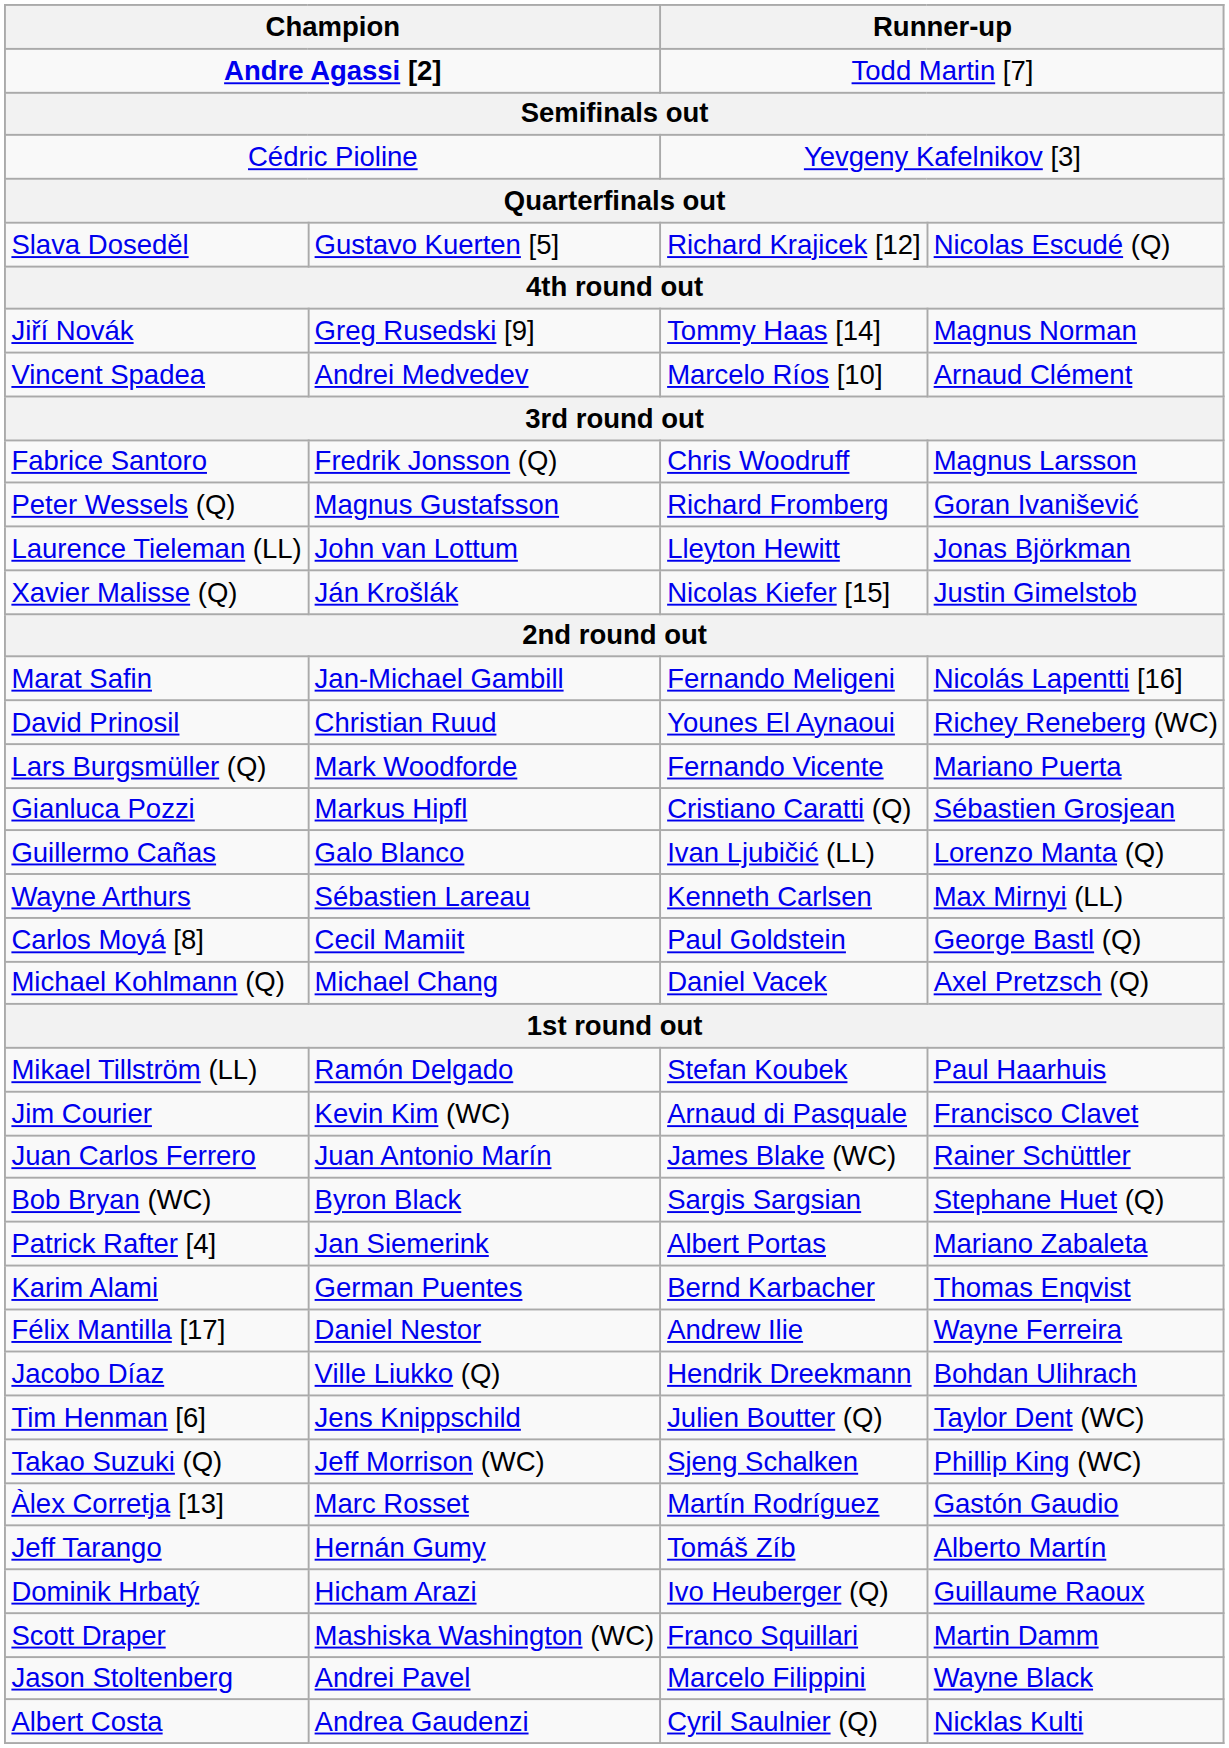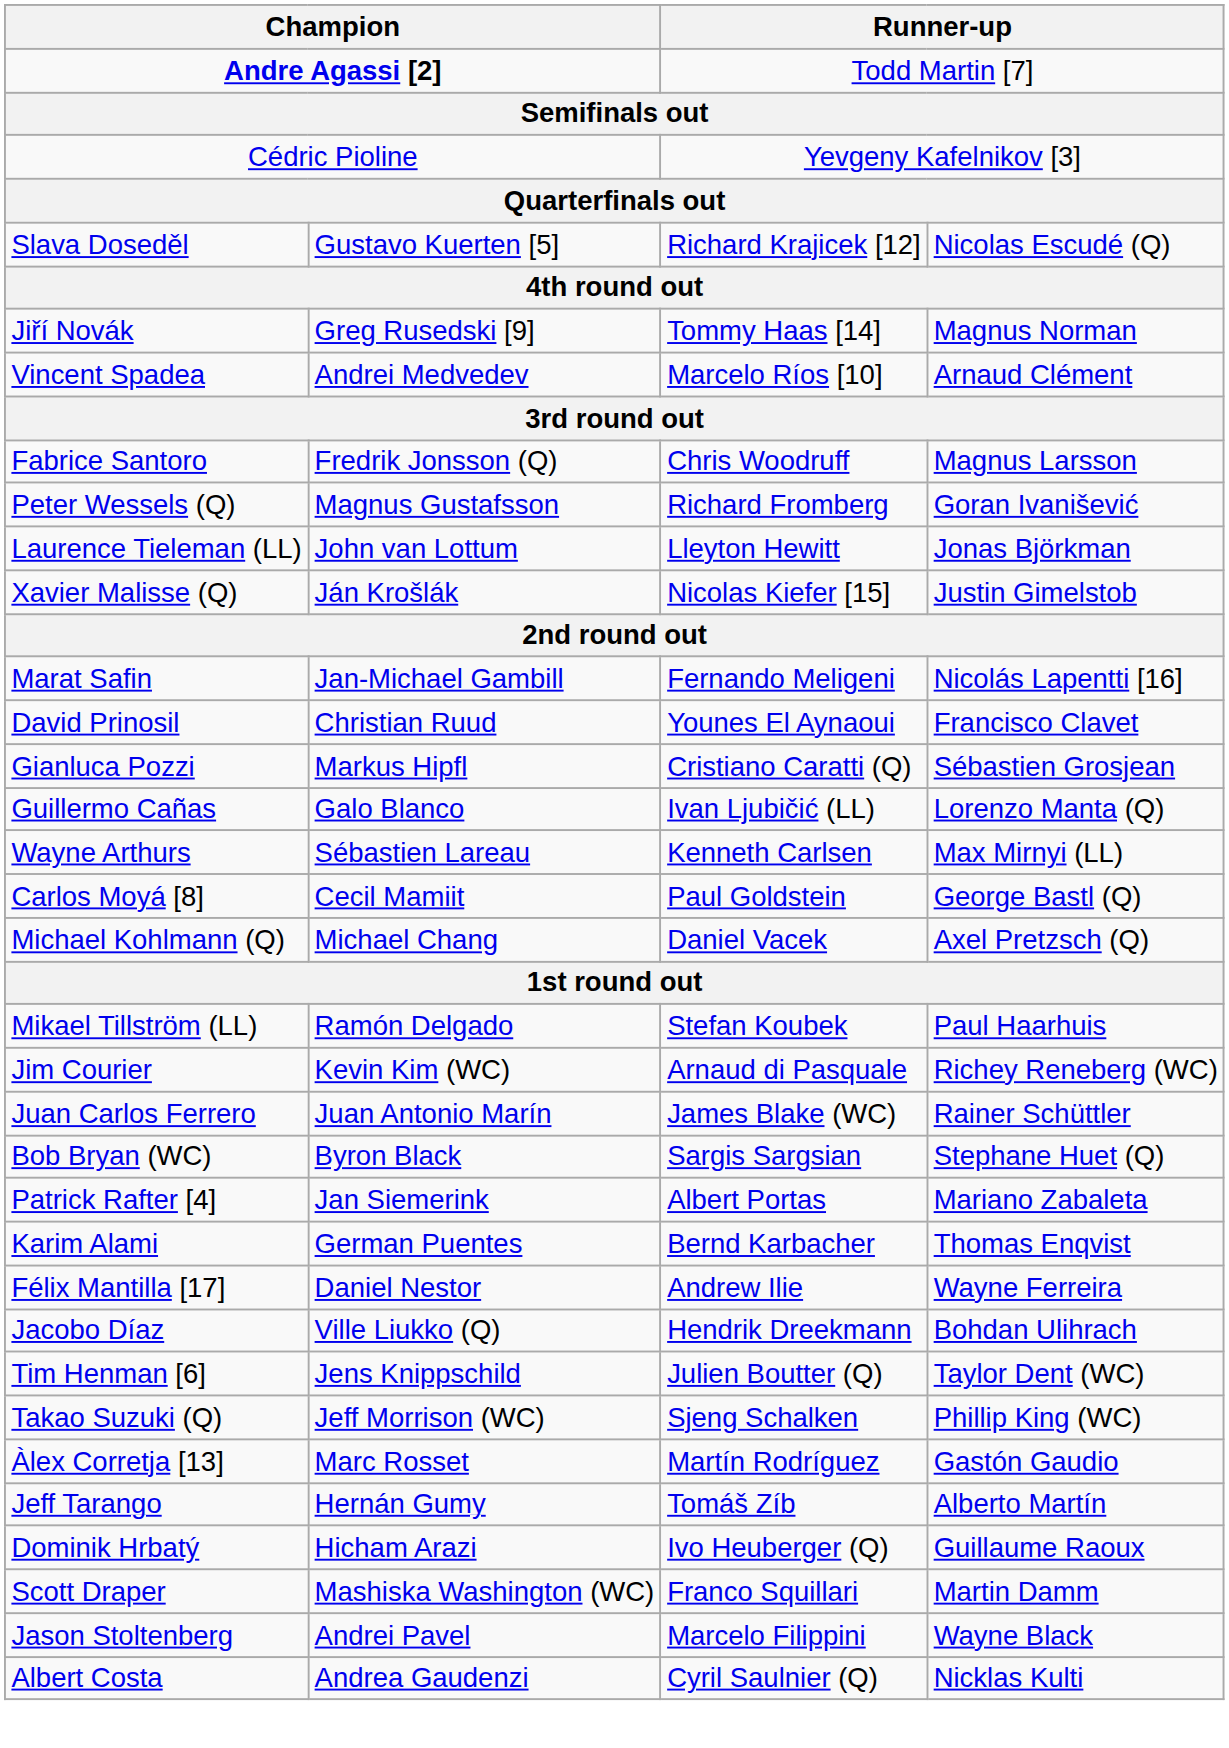David Prinosil | column 4: Richey Reneberg (WC) -> Francisco Clavet
- row: Lars Burgsmüller (Q) | Mark Woodforde | Fernando Vicente | Mariano Puerta
Jim Courier | column 4: Francisco Clavet -> Richey Reneberg (WC)
